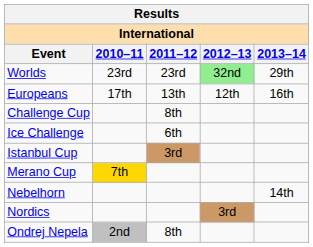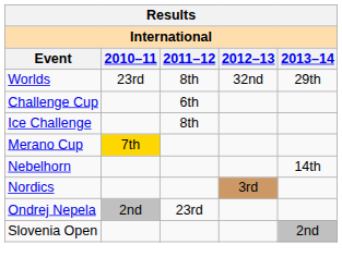Worlds | 2011–12: 23rd -> 8th
Worlds | 2012–13: lightgreen background -> no background
- row: Europeans | 17th | 13th | 12th | 16th
Challenge Cup | 2011–12: 8th -> 6th
Ice Challenge | 2011–12: 6th -> 8th
- row: Istanbul Cup | 3rd
Ondrej Nepela | 2011–12: 8th -> 23rd
+ row: Slovenia Open | 2nd
